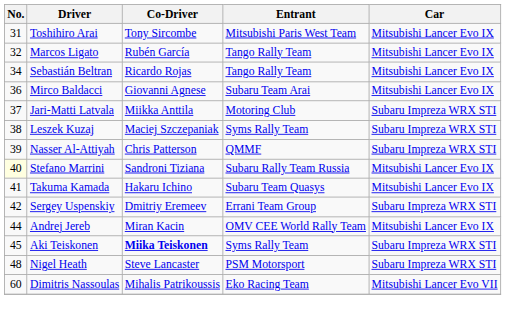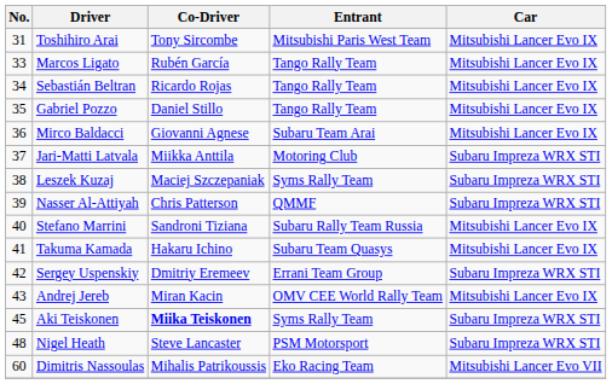Marcos Ligato | No.: 32 -> 33
+ row: 35 | Gabriel Pozzo | Daniel Stillo | Tango Rally Team | Mitsubishi Lancer Evo IX
Stefano Marrini | No.: lightyellow background -> no background
Andrej Jereb | No.: 44 -> 43
